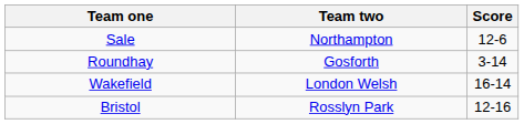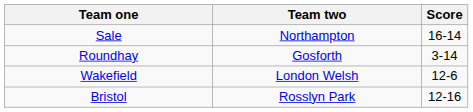Sale | Score: 12-6 -> 16-14
Wakefield | Score: 16-14 -> 12-6
